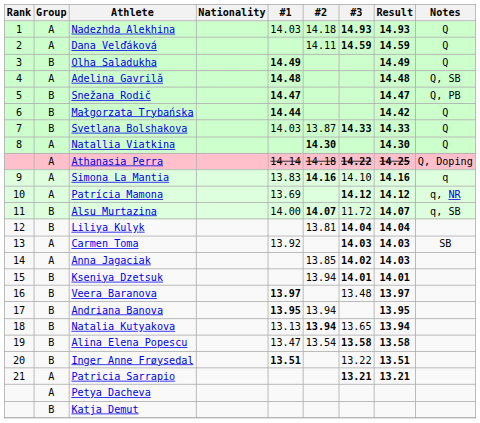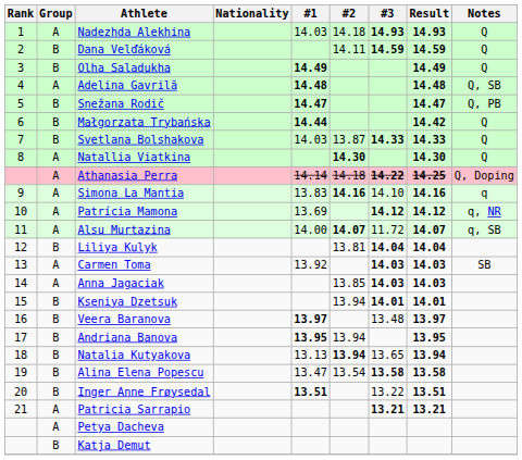Dana Velďáková | Group: A -> B
Alsu Murtazina | Group: B -> A
Anna Jagaciak | #3: 14.02 -> 14.03
